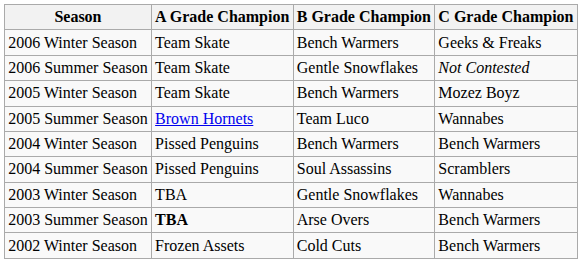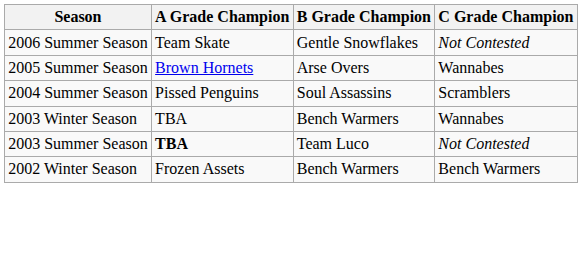- row: 2006 Winter Season | Team Skate | Bench Warmers | Geeks & Freaks
- row: 2005 Winter Season | Team Skate | Bench Warmers | Mozez Boyz
2005 Summer Season | B Grade Champion: Team Luco -> Arse Overs
- row: 2004 Winter Season | Pissed Penguins | Bench Warmers | Bench Warmers
2003 Winter Season | B Grade Champion: Gentle Snowflakes -> Bench Warmers
2003 Summer Season | B Grade Champion: Arse Overs -> Team Luco
2003 Summer Season | C Grade Champion: Bench Warmers -> Not Contested
2002 Winter Season | B Grade Champion: Cold Cuts -> Bench Warmers
